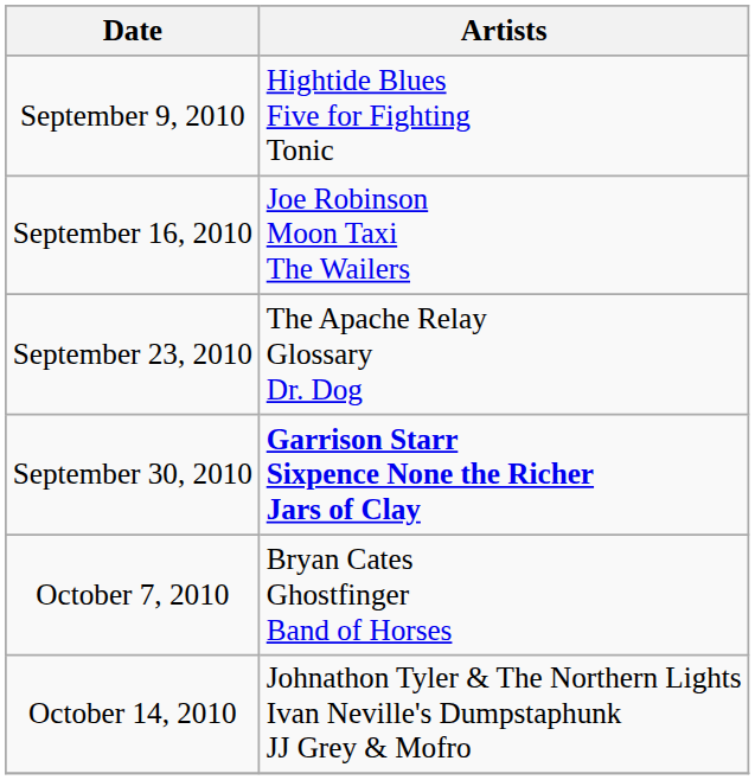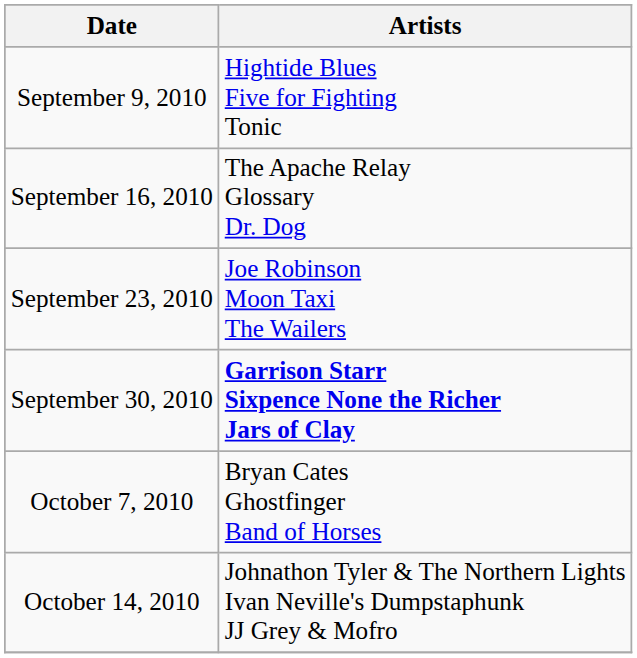September 16, 2010 | Artists: Joe Robinson Moon Taxi The Wailers -> The Apache Relay Glossary Dr. Dog
September 23, 2010 | Artists: The Apache Relay Glossary Dr. Dog -> Joe Robinson Moon Taxi The Wailers
